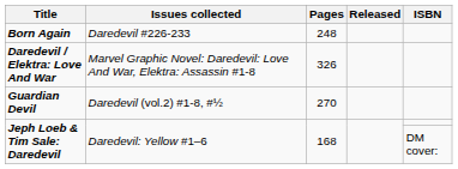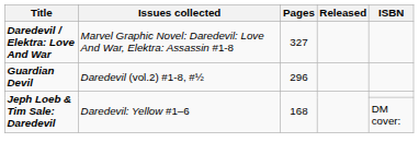- row: Born Again | Daredevil #226-233 | 248
Daredevil / Elektra: Love And War | Pages: 326 -> 327
Guardian Devil | Pages: 270 -> 296
